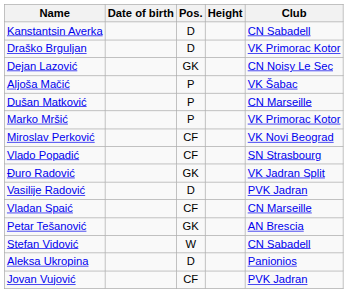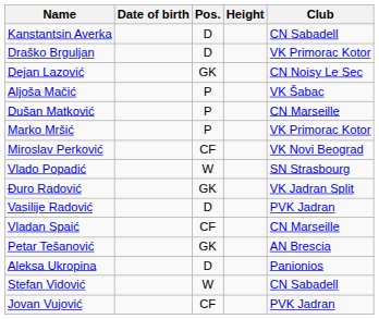Vlado Popadić | Pos.: CF -> W
rows swapped: Aleksa Ukropina <-> Stefan Vidović
